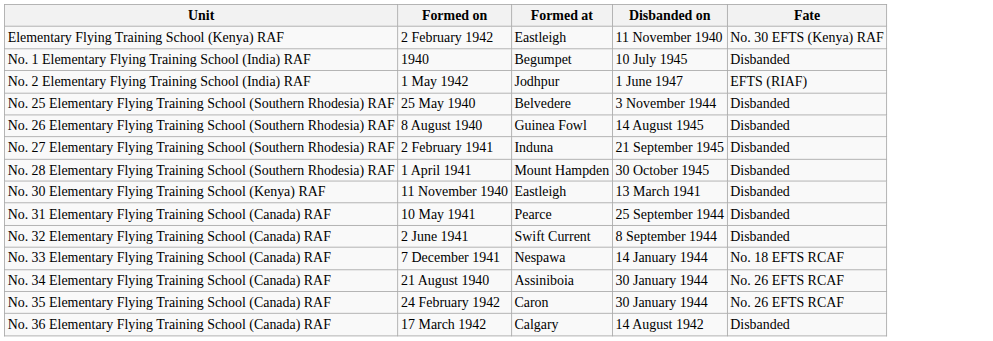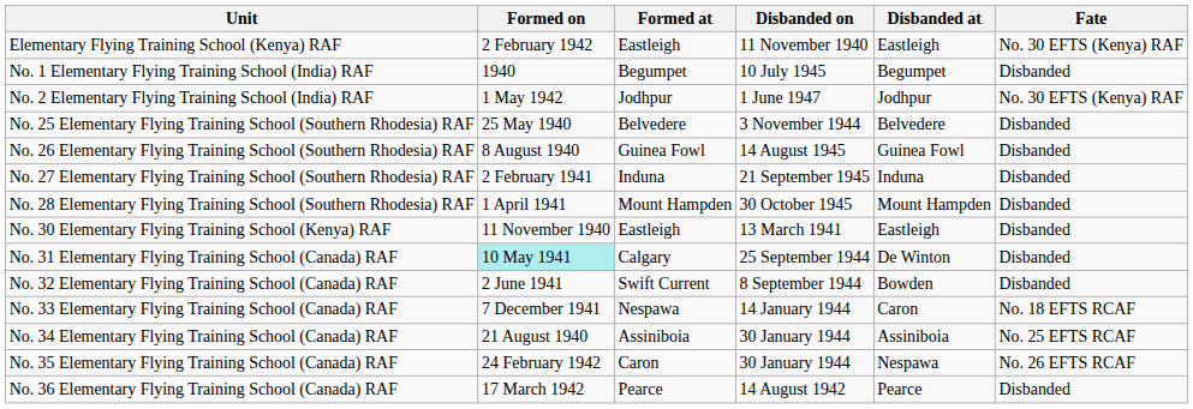+ column: Disbanded at | Eastleigh | Begumpet | Jodhpur | Belvedere | Guinea Fowl | Induna | Mount Hampden | Eastleigh | De Winton | Bowden | Caron | Assiniboia | Nespawa | Pearce
No. 2 Elementary Flying Training School (India) RAF | Fate: EFTS (RIAF) -> No. 30 EFTS (Kenya) RAF
No. 31 Elementary Flying Training School (Canada) RAF | Formed on: no background -> paleturquoise background
No. 31 Elementary Flying Training School (Canada) RAF | Formed at: Pearce -> Calgary
No. 34 Elementary Flying Training School (Canada) RAF | Fate: No. 26 EFTS RCAF -> No. 25 EFTS RCAF
No. 36 Elementary Flying Training School (Canada) RAF | Formed at: Calgary -> Pearce
